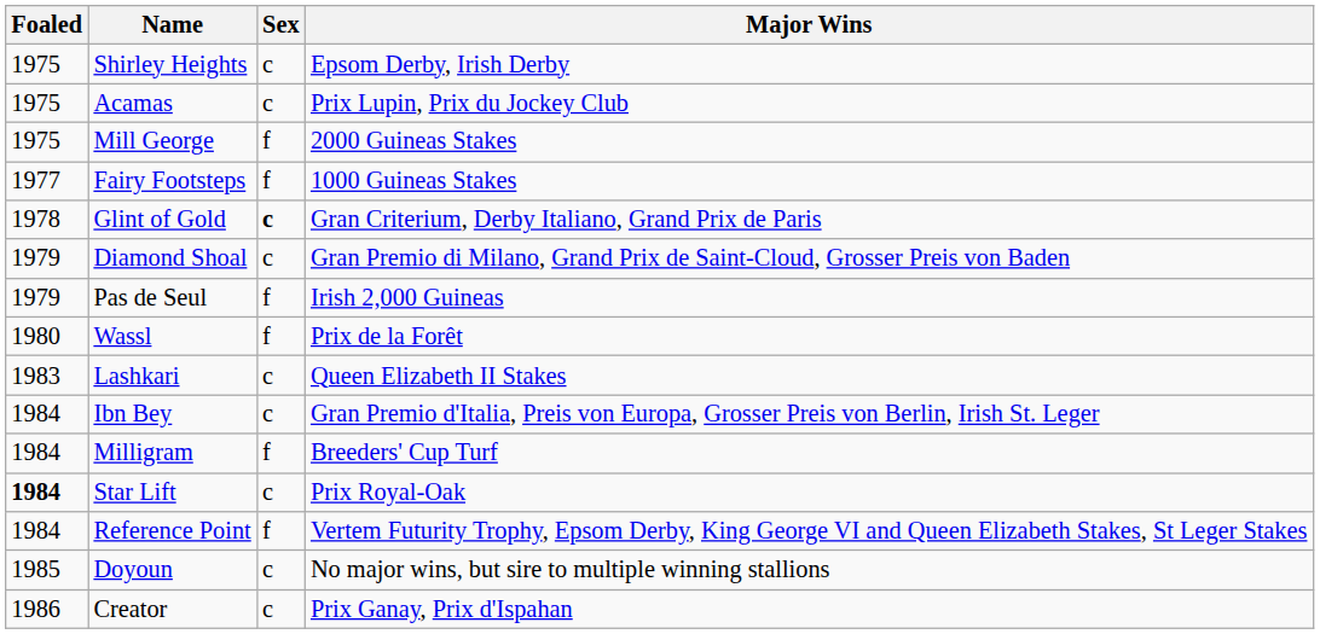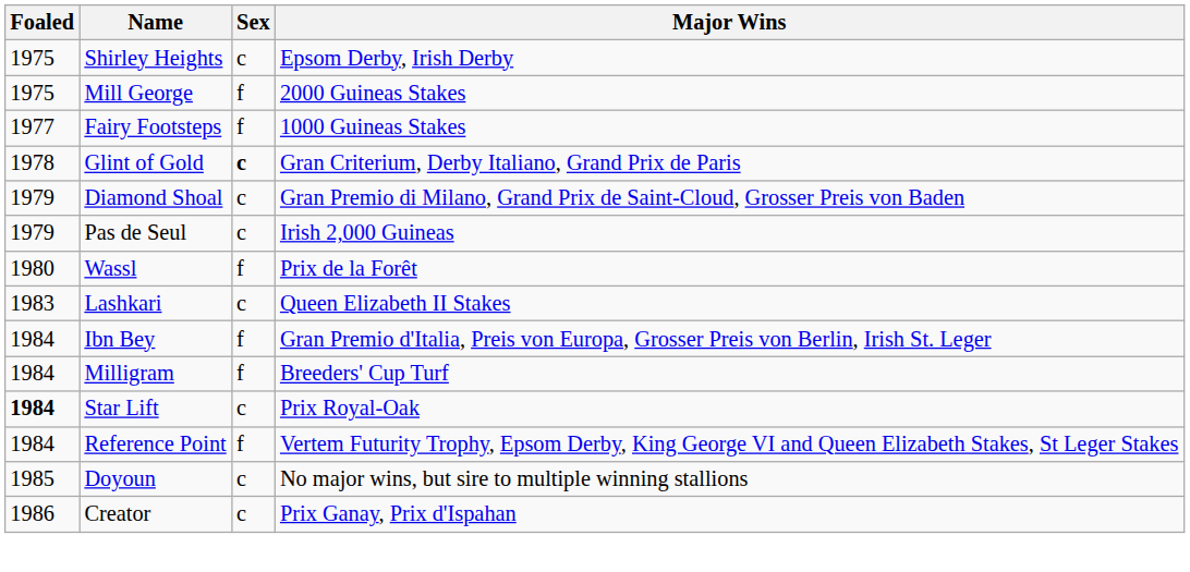- row: 1975 | Acamas | c | Prix Lupin, Prix du Jockey Club
Pas de Seul | Sex: f -> c
Ibn Bey | Sex: c -> f
